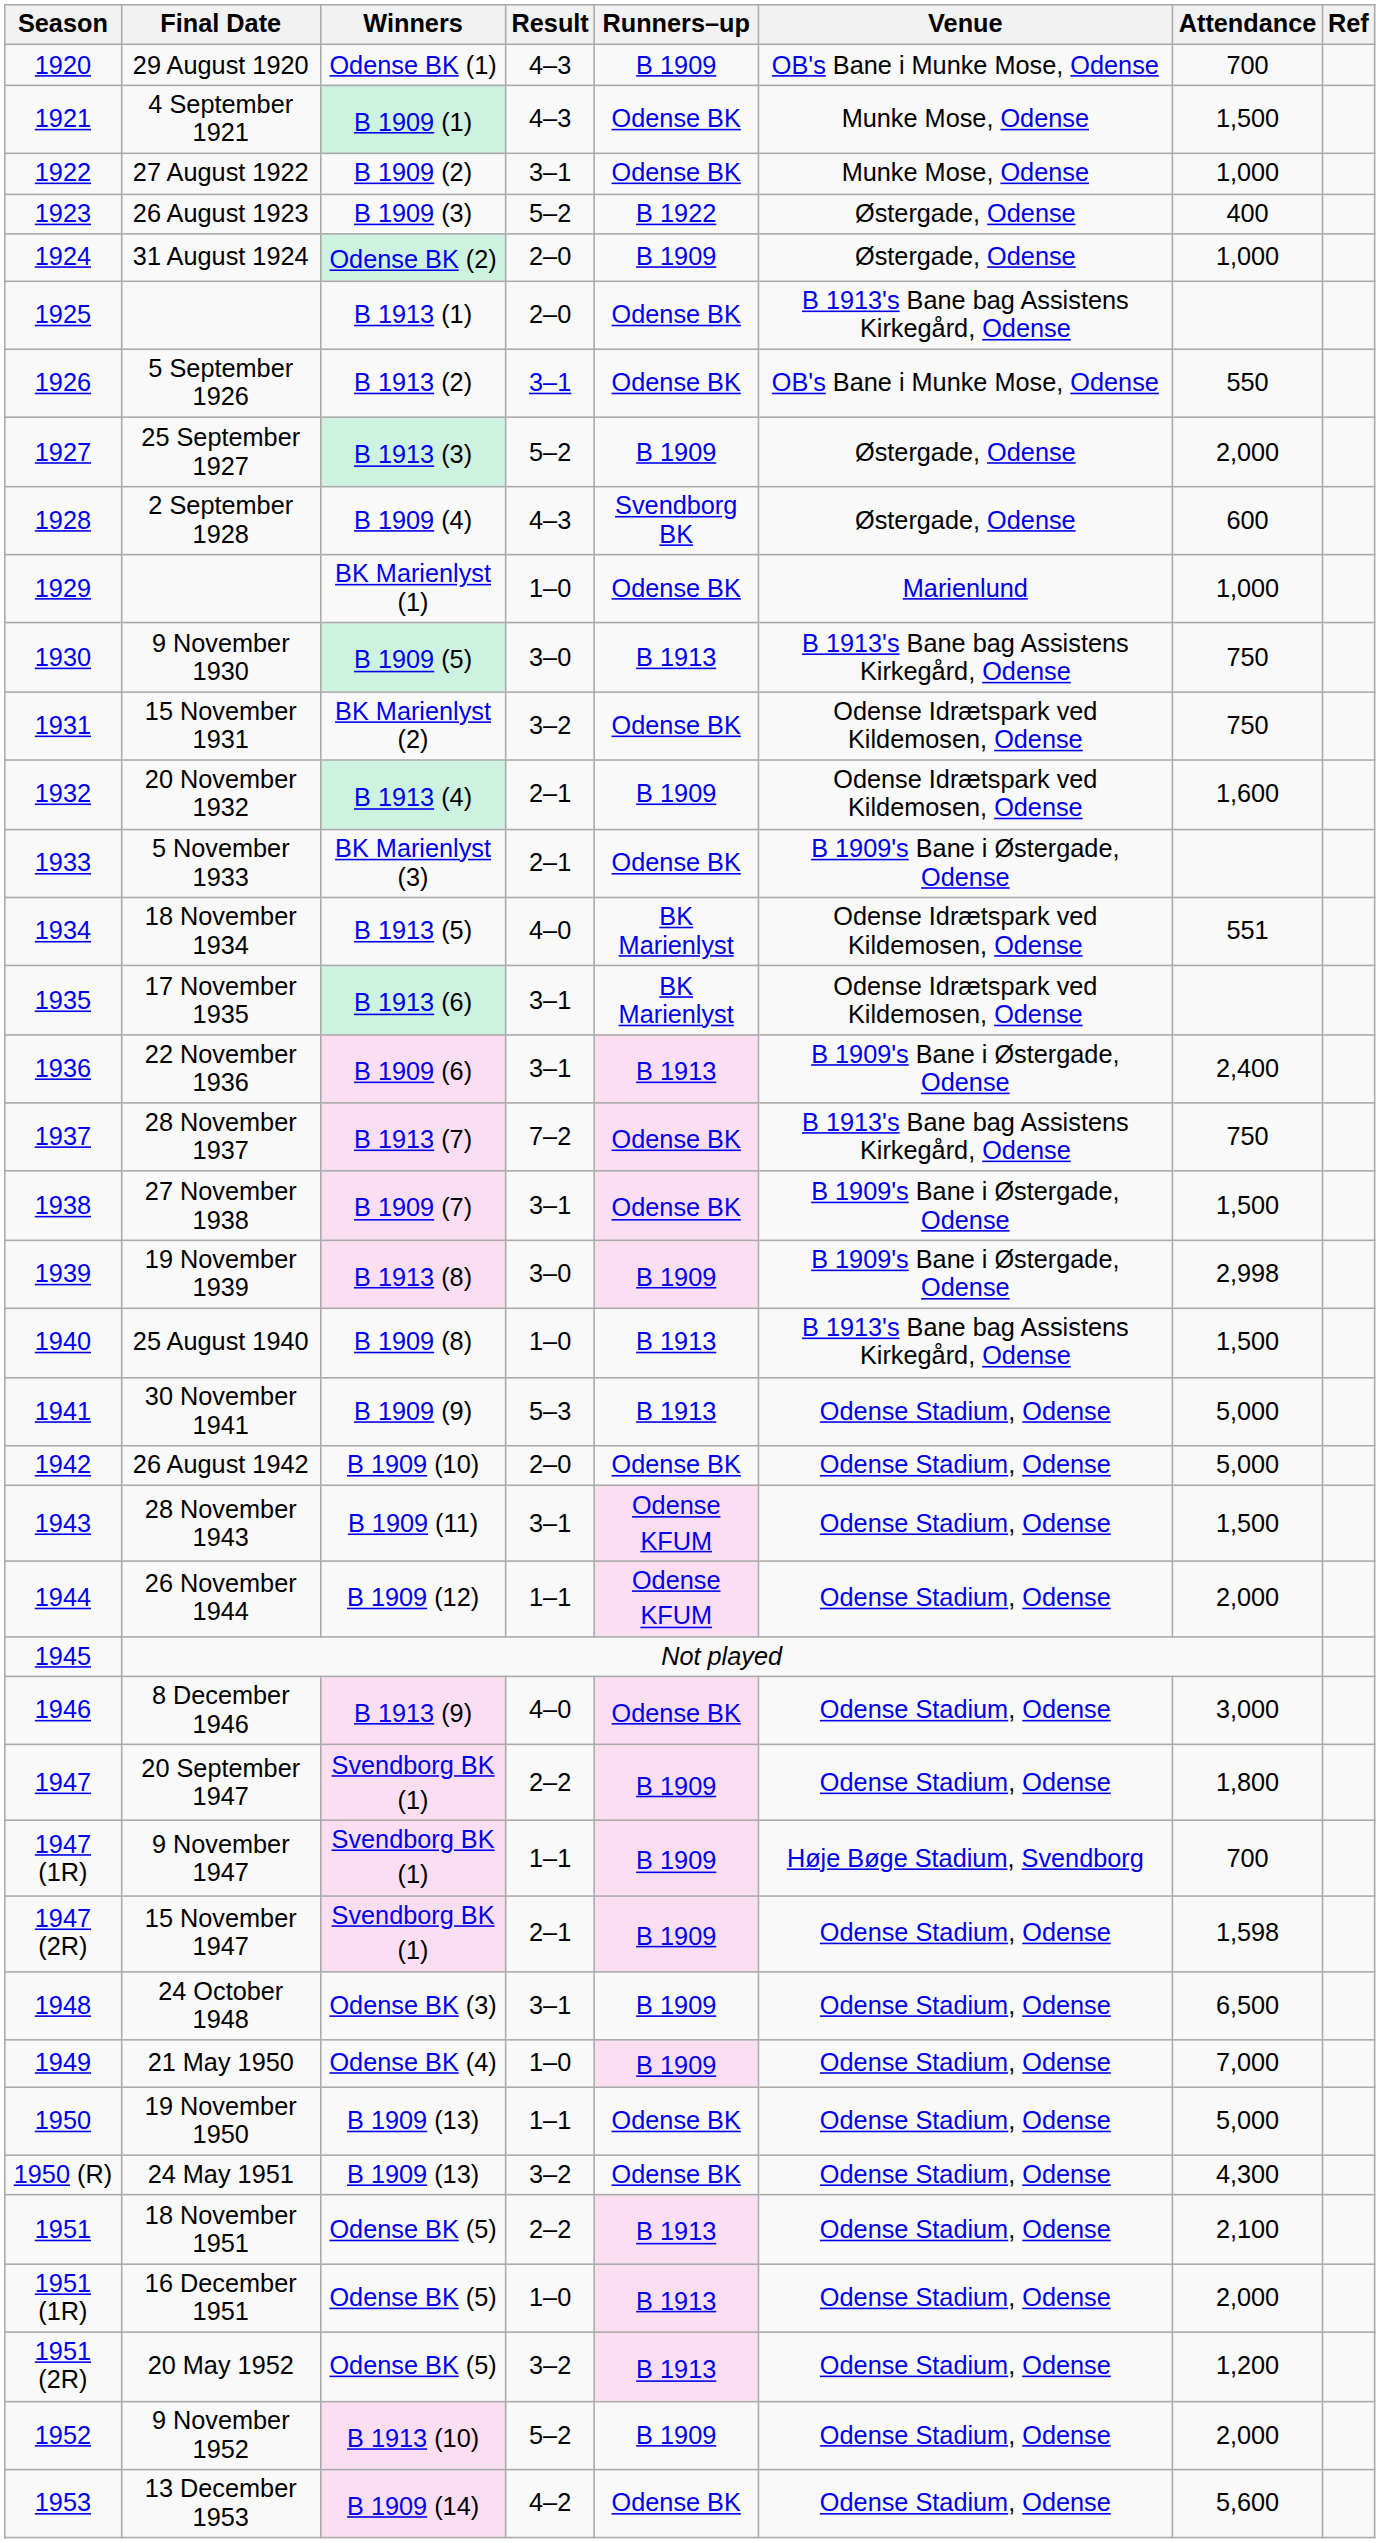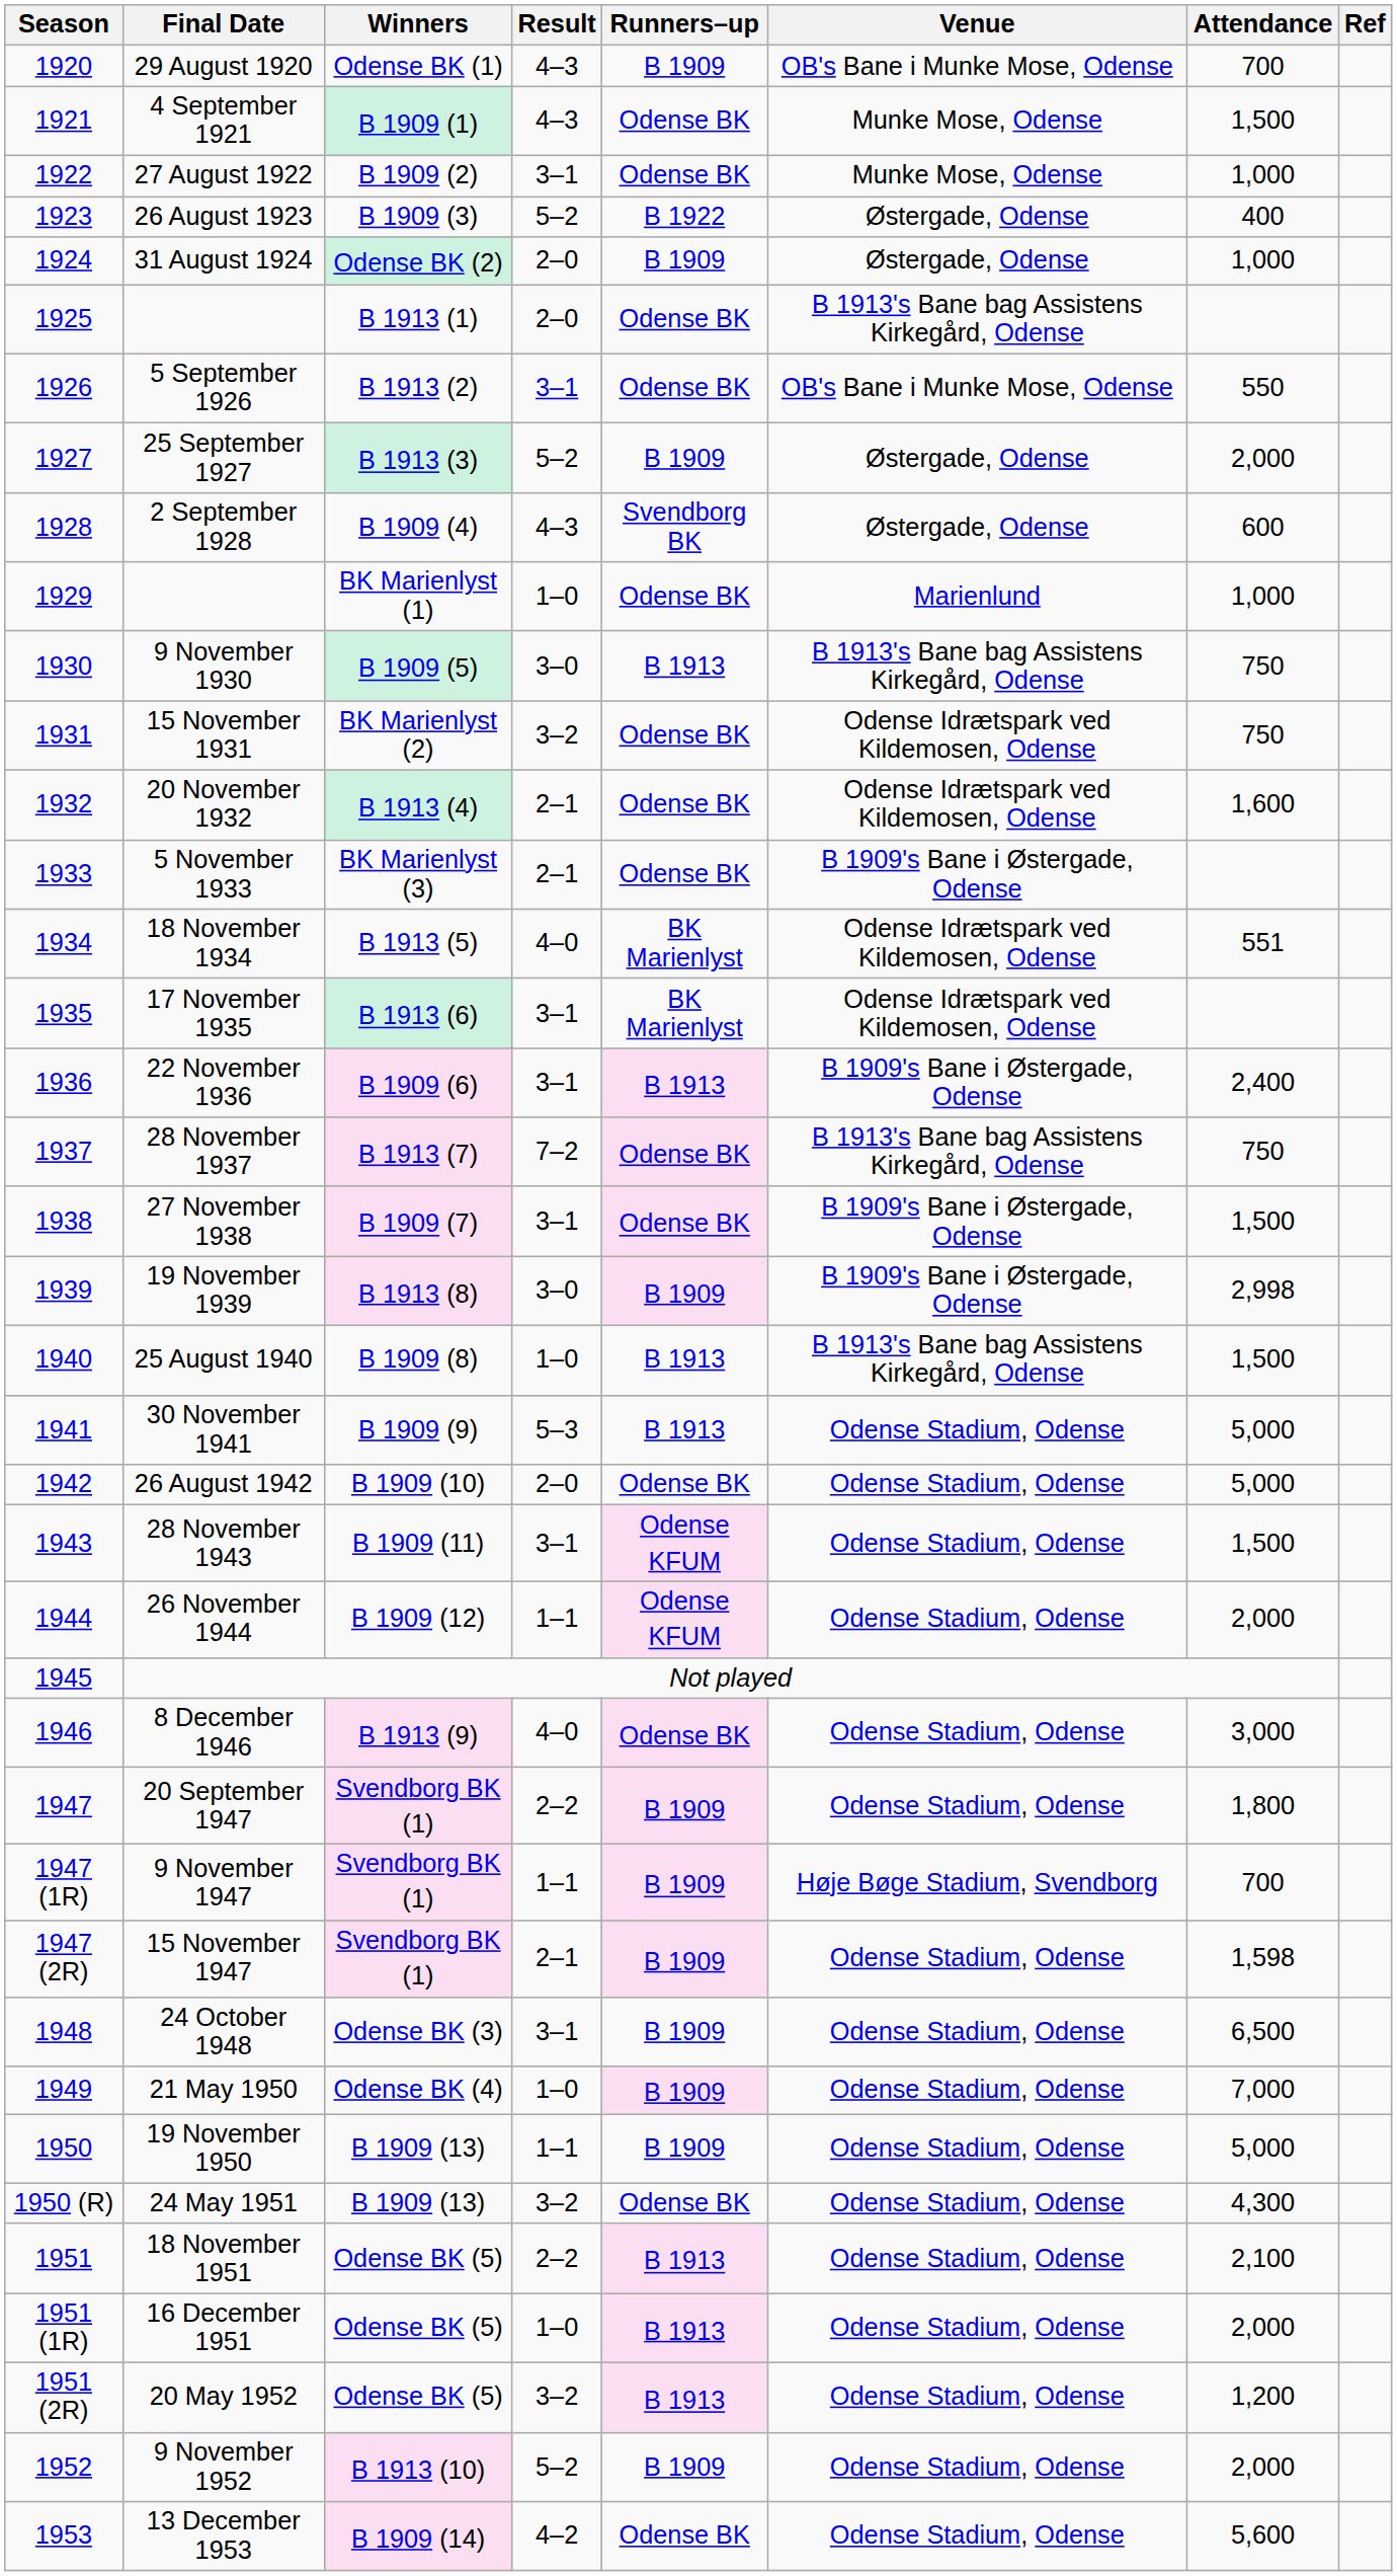20 November 1932 | Runners–up: B 1909 -> Odense BK
19 November 1950 | Runners–up: Odense BK -> B 1909
